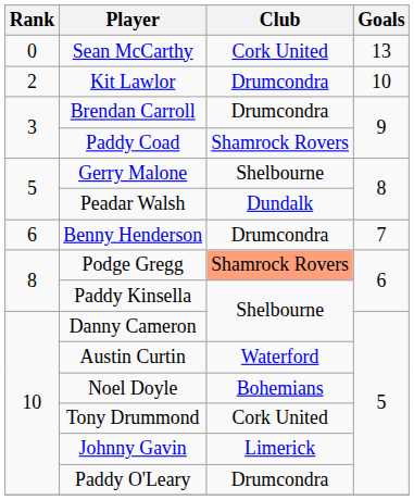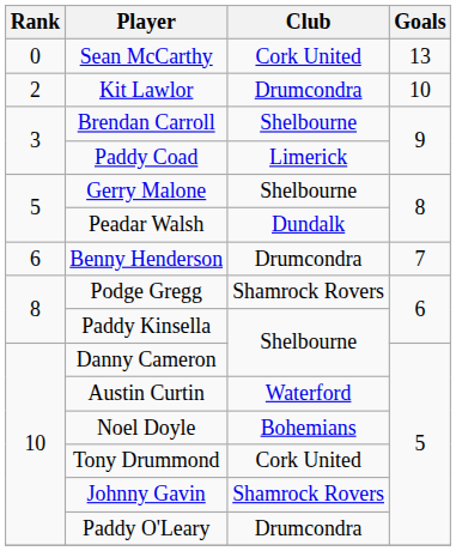Brendan Carroll | Club: Drumcondra -> Shelbourne
Paddy Coad | Club: Shamrock Rovers -> Limerick
Podge Gregg | Club: lightsalmon background -> no background
Johnny Gavin | Club: Limerick -> Shamrock Rovers
